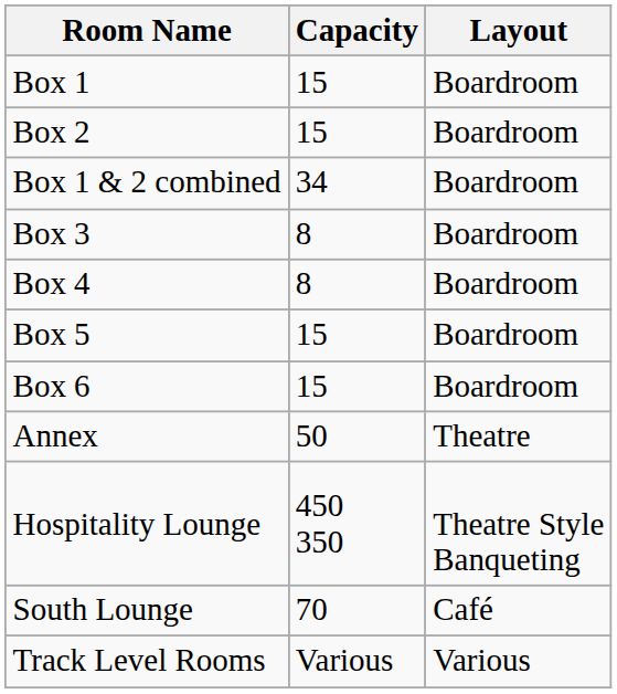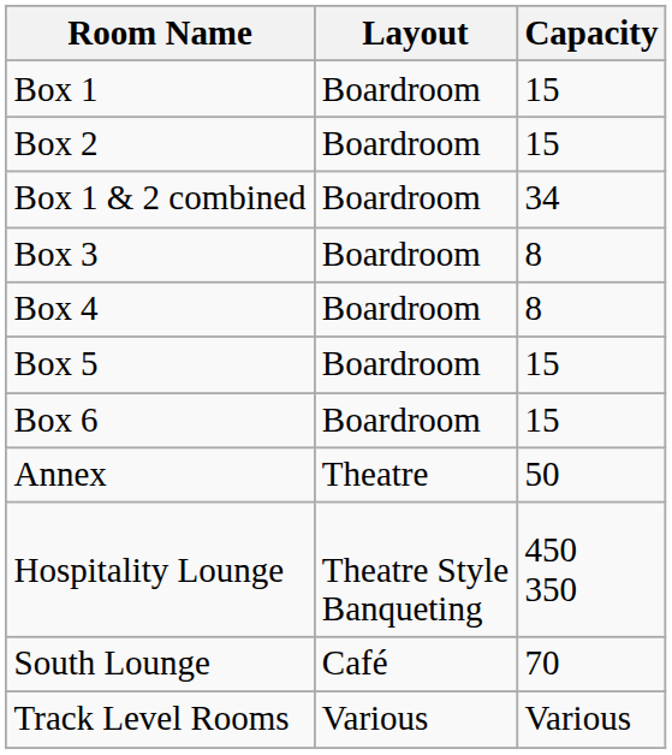columns swapped: Capacity <-> Layout
